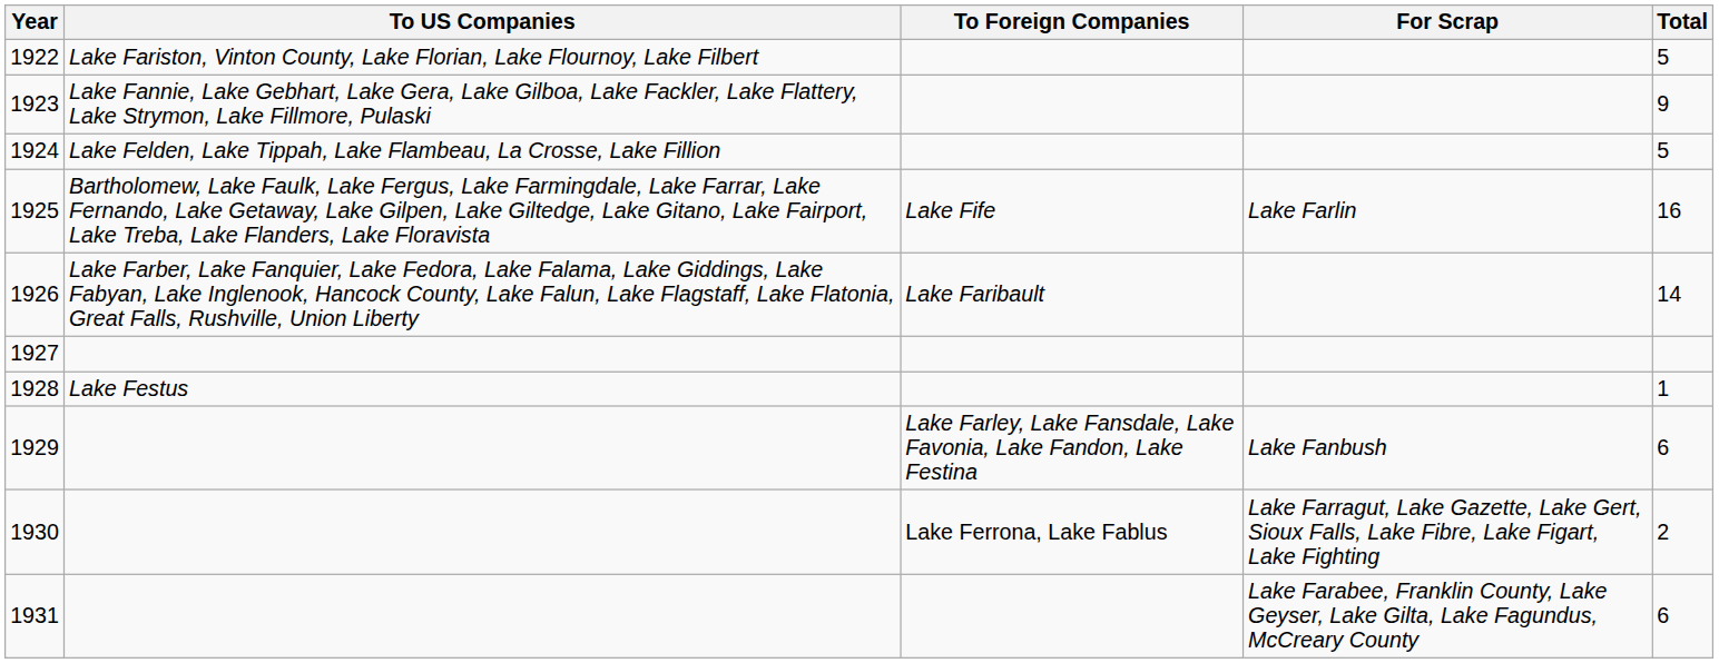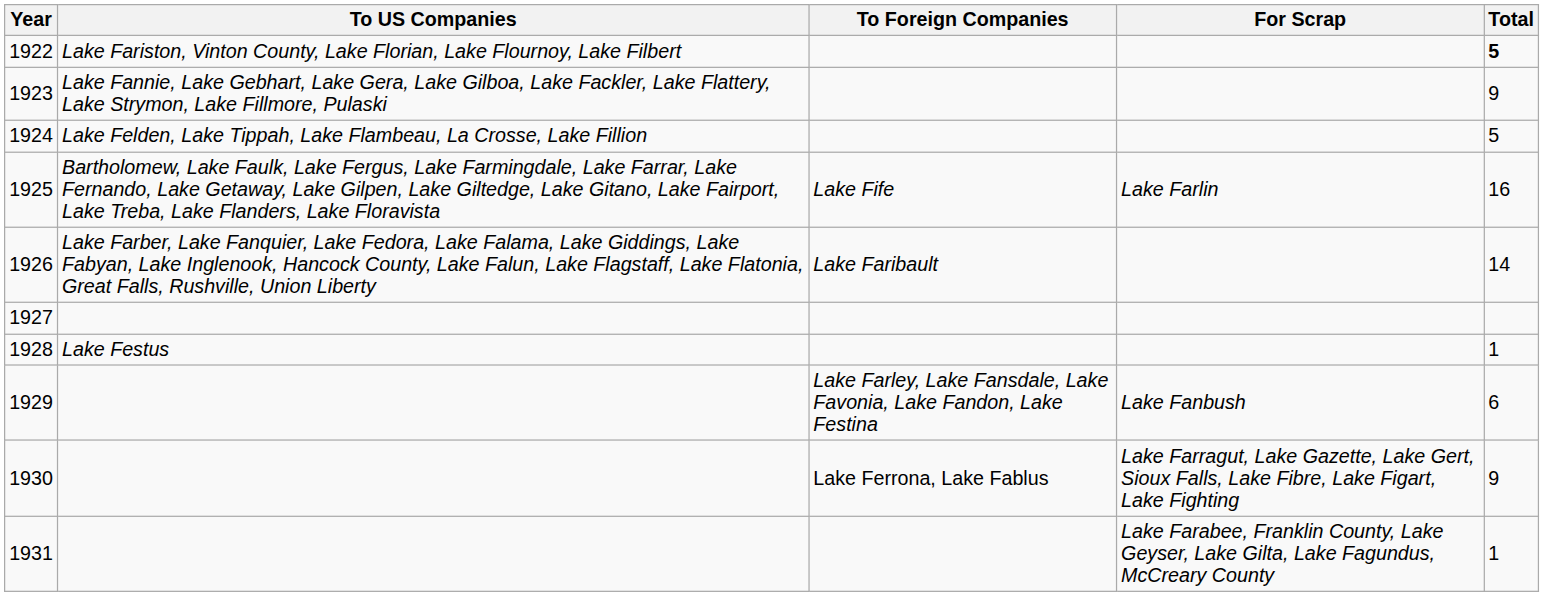1922 | Total: normal -> bold
1930 | Total: 2 -> 9
1931 | Total: 6 -> 1
